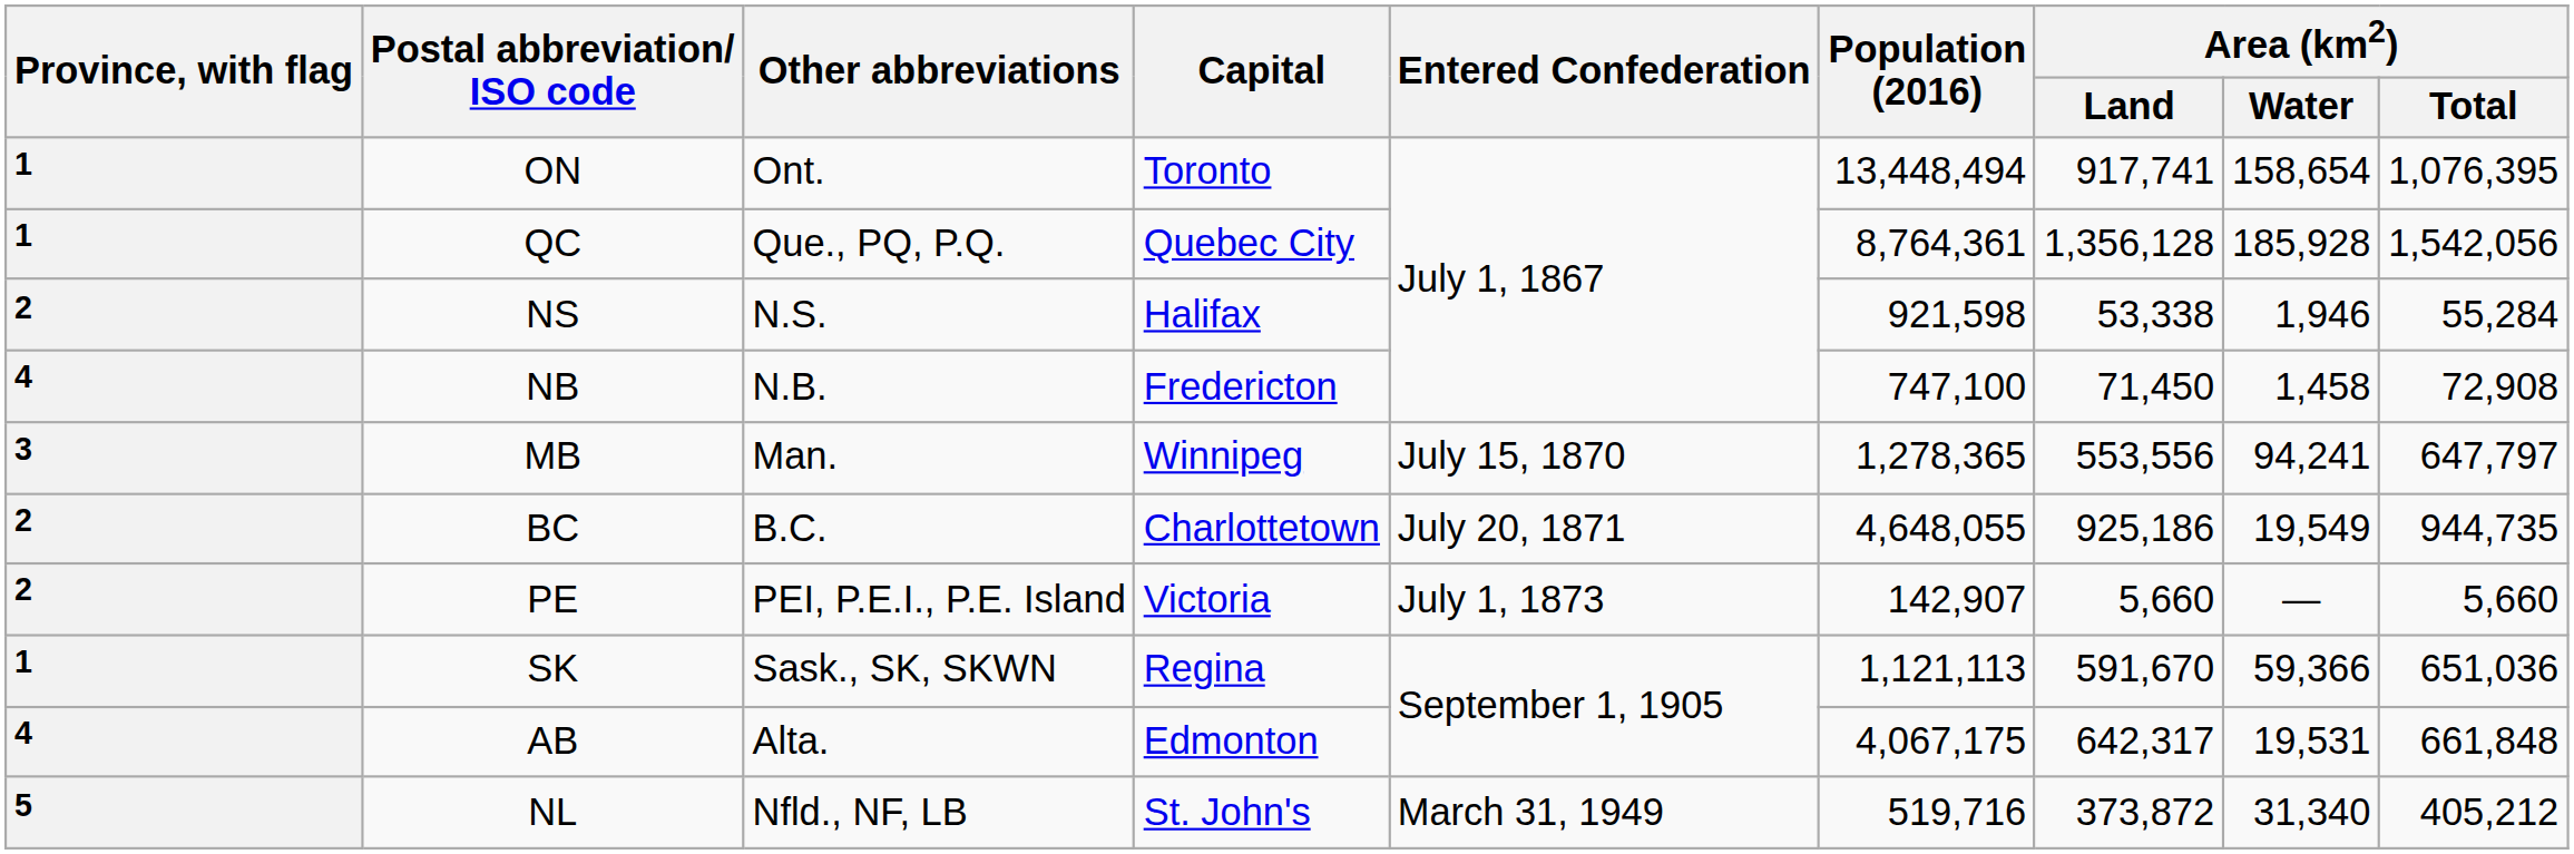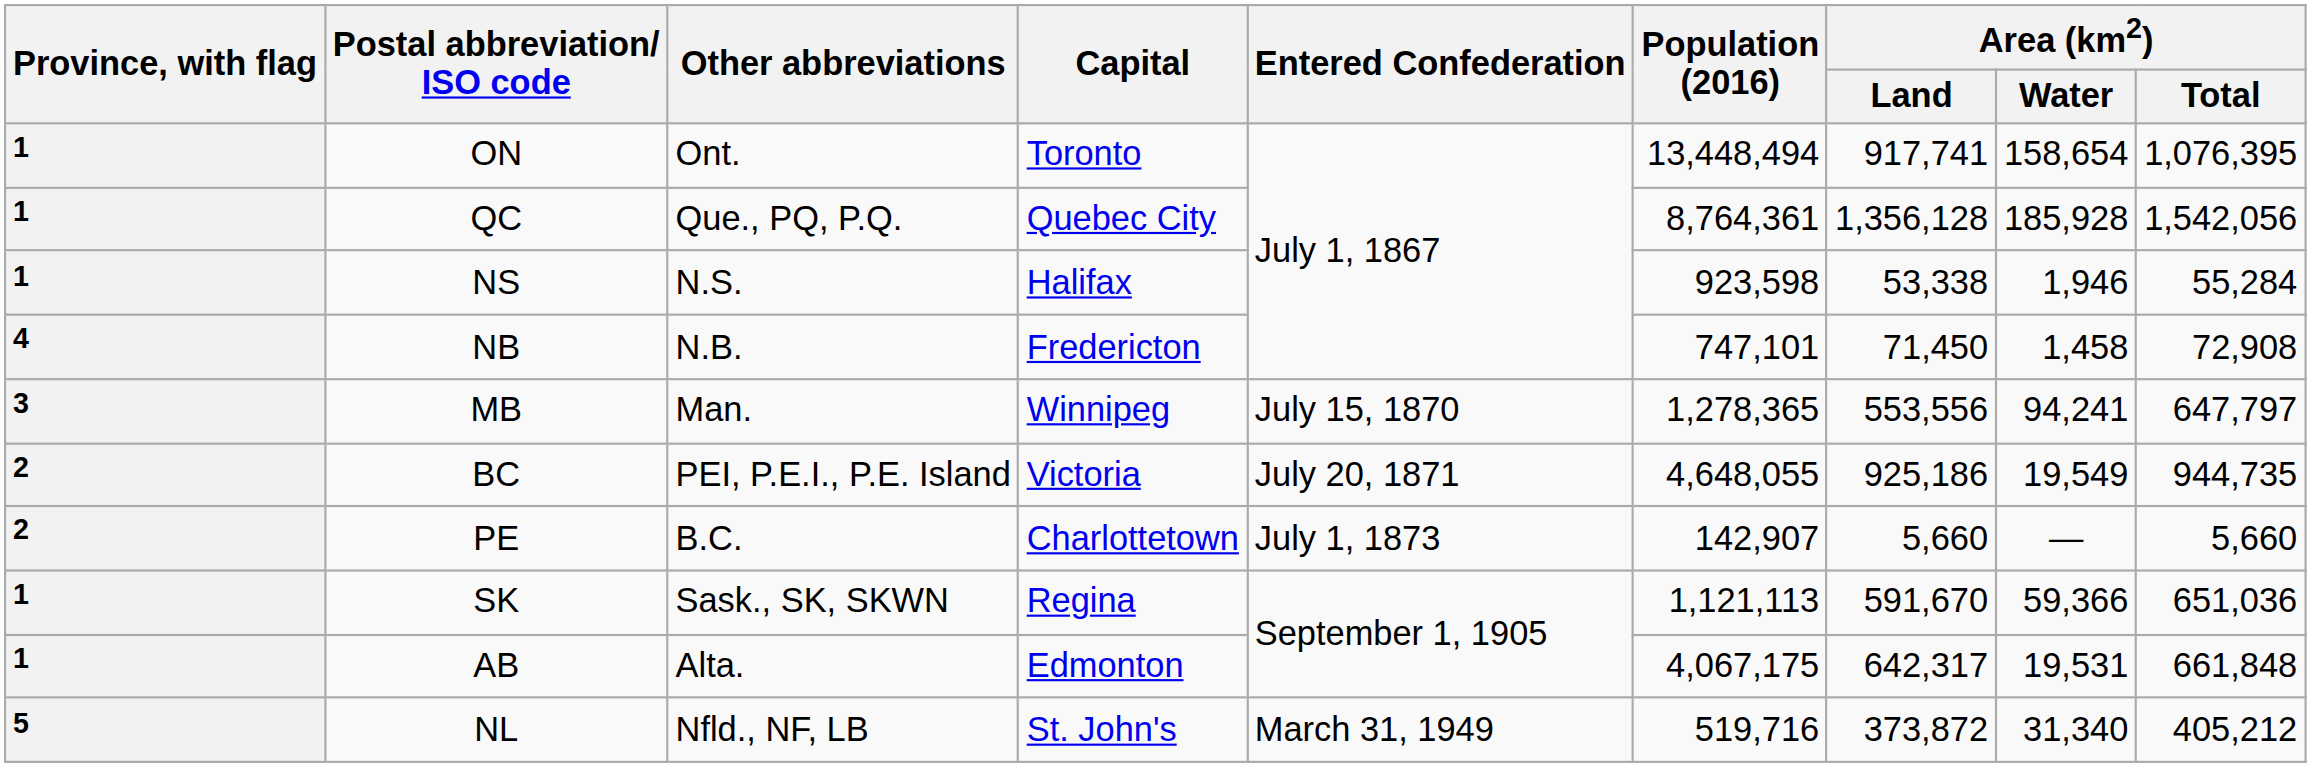NS | Province, with flag: 2 -> 1
NS | Population (2016): 921,598 -> 923,598
NB | Population (2016): 747,100 -> 747,101
BC | Other abbreviations: B.C. -> PEI, P.E.I., P.E. Island
BC | Capital: Charlottetown -> Victoria
PE | Other abbreviations: PEI, P.E.I., P.E. Island -> B.C.
PE | Capital: Victoria -> Charlottetown
AB | Province, with flag: 4 -> 1
